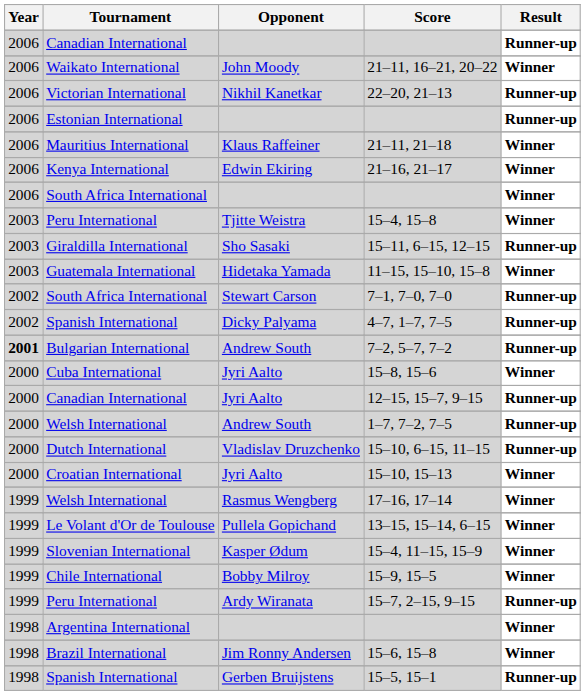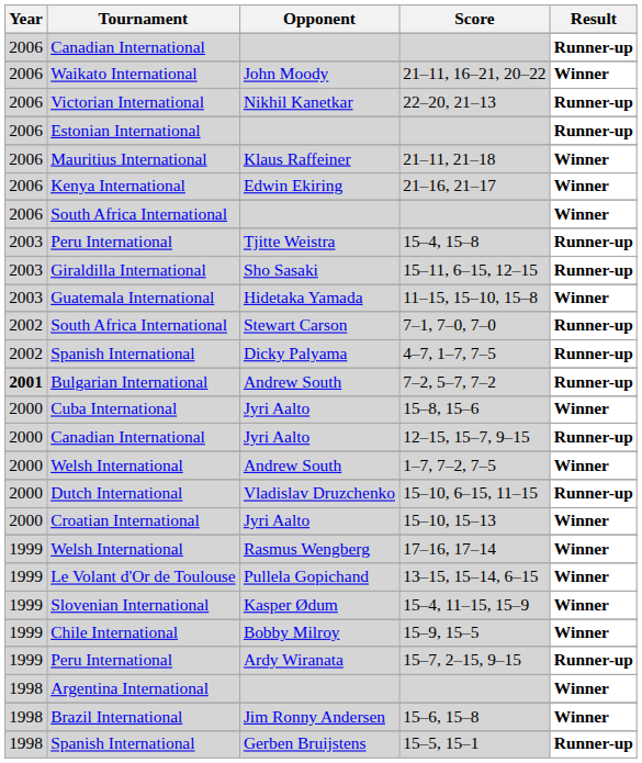15–4, 15–8 | Result: Winner -> Runner-up
1–7, 7–2, 7–5 | Result: Runner-up -> Winner
